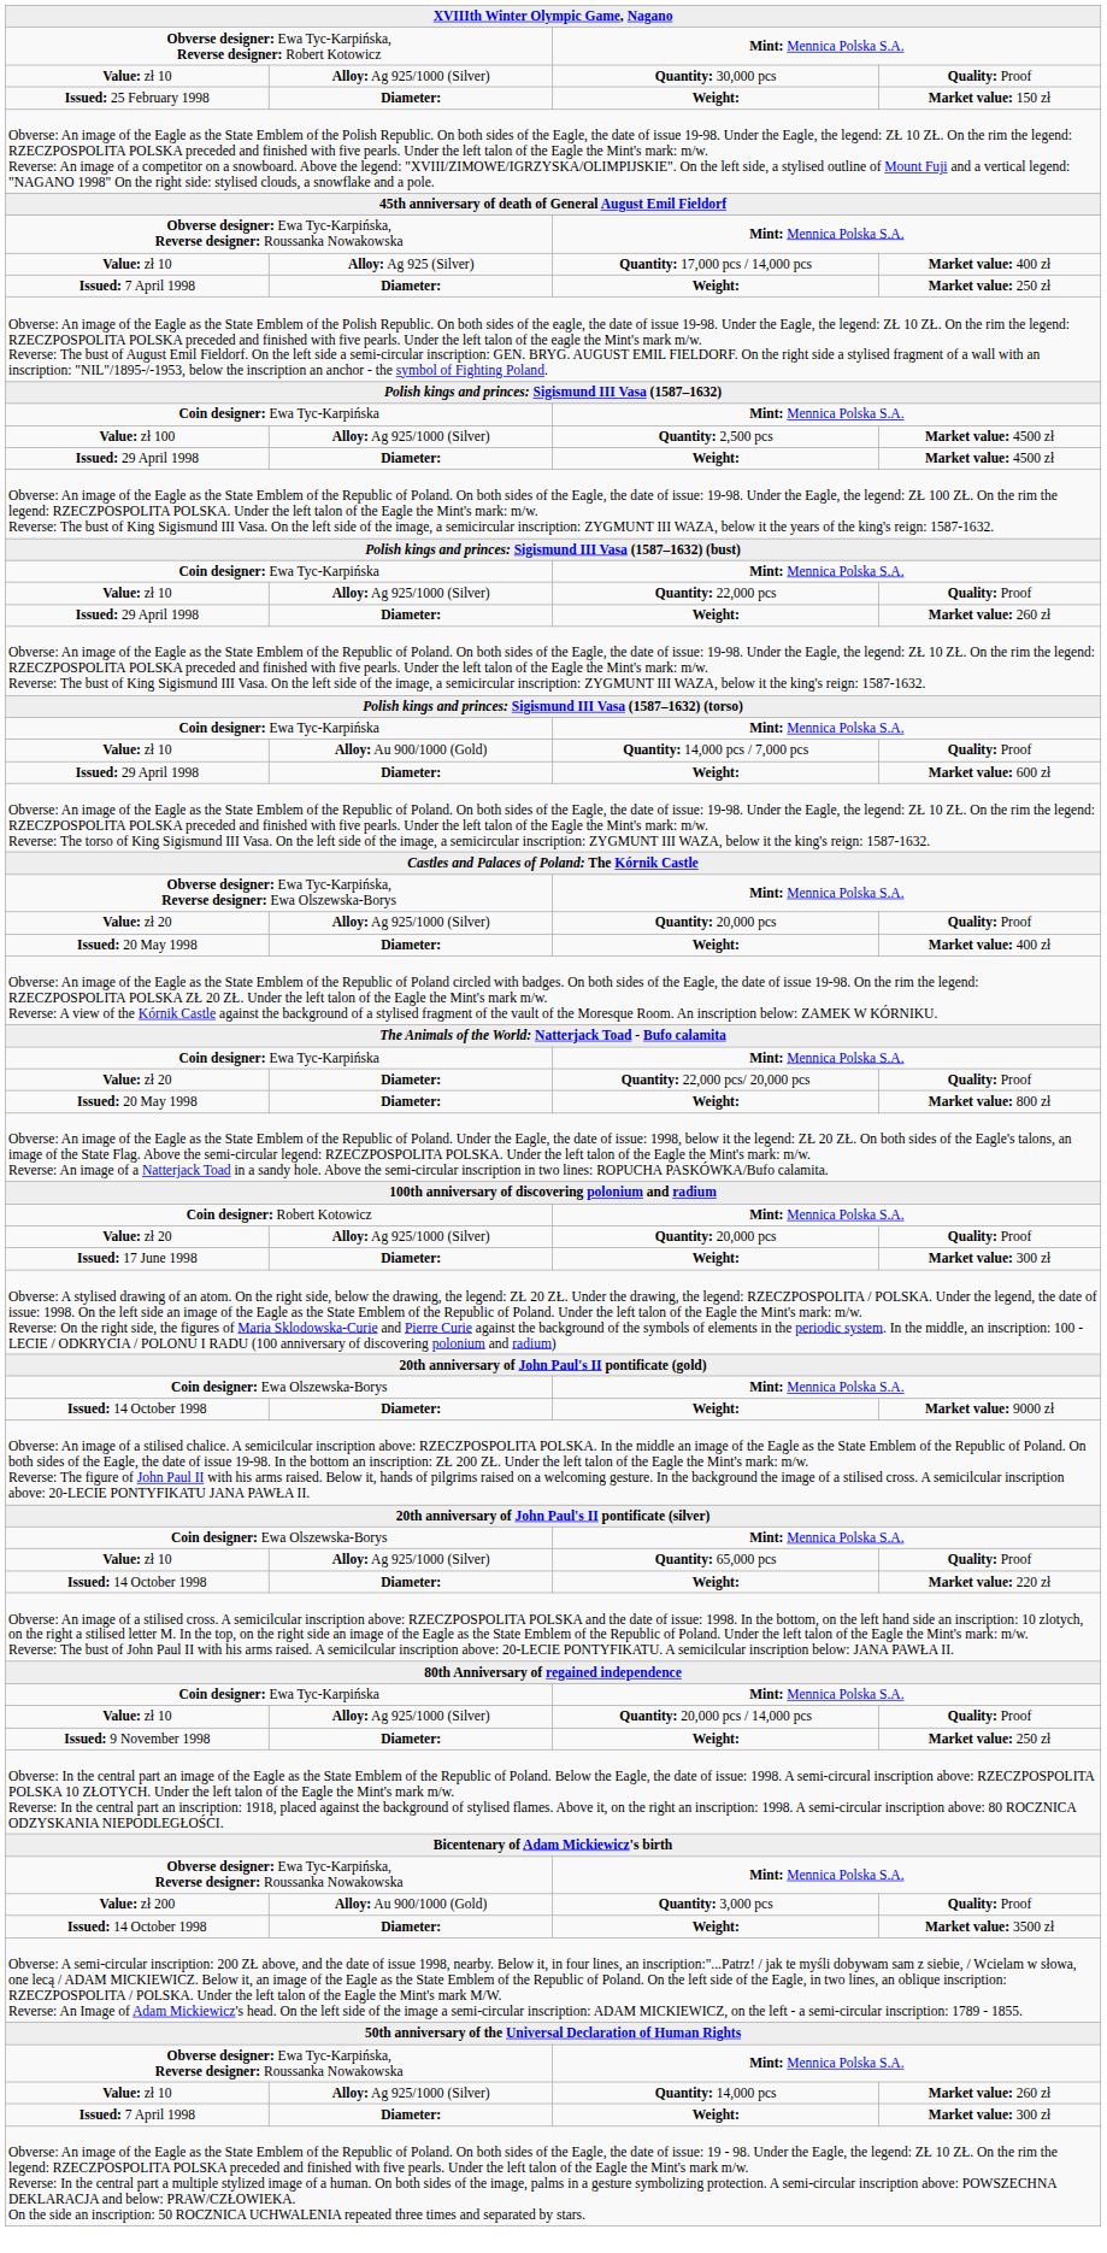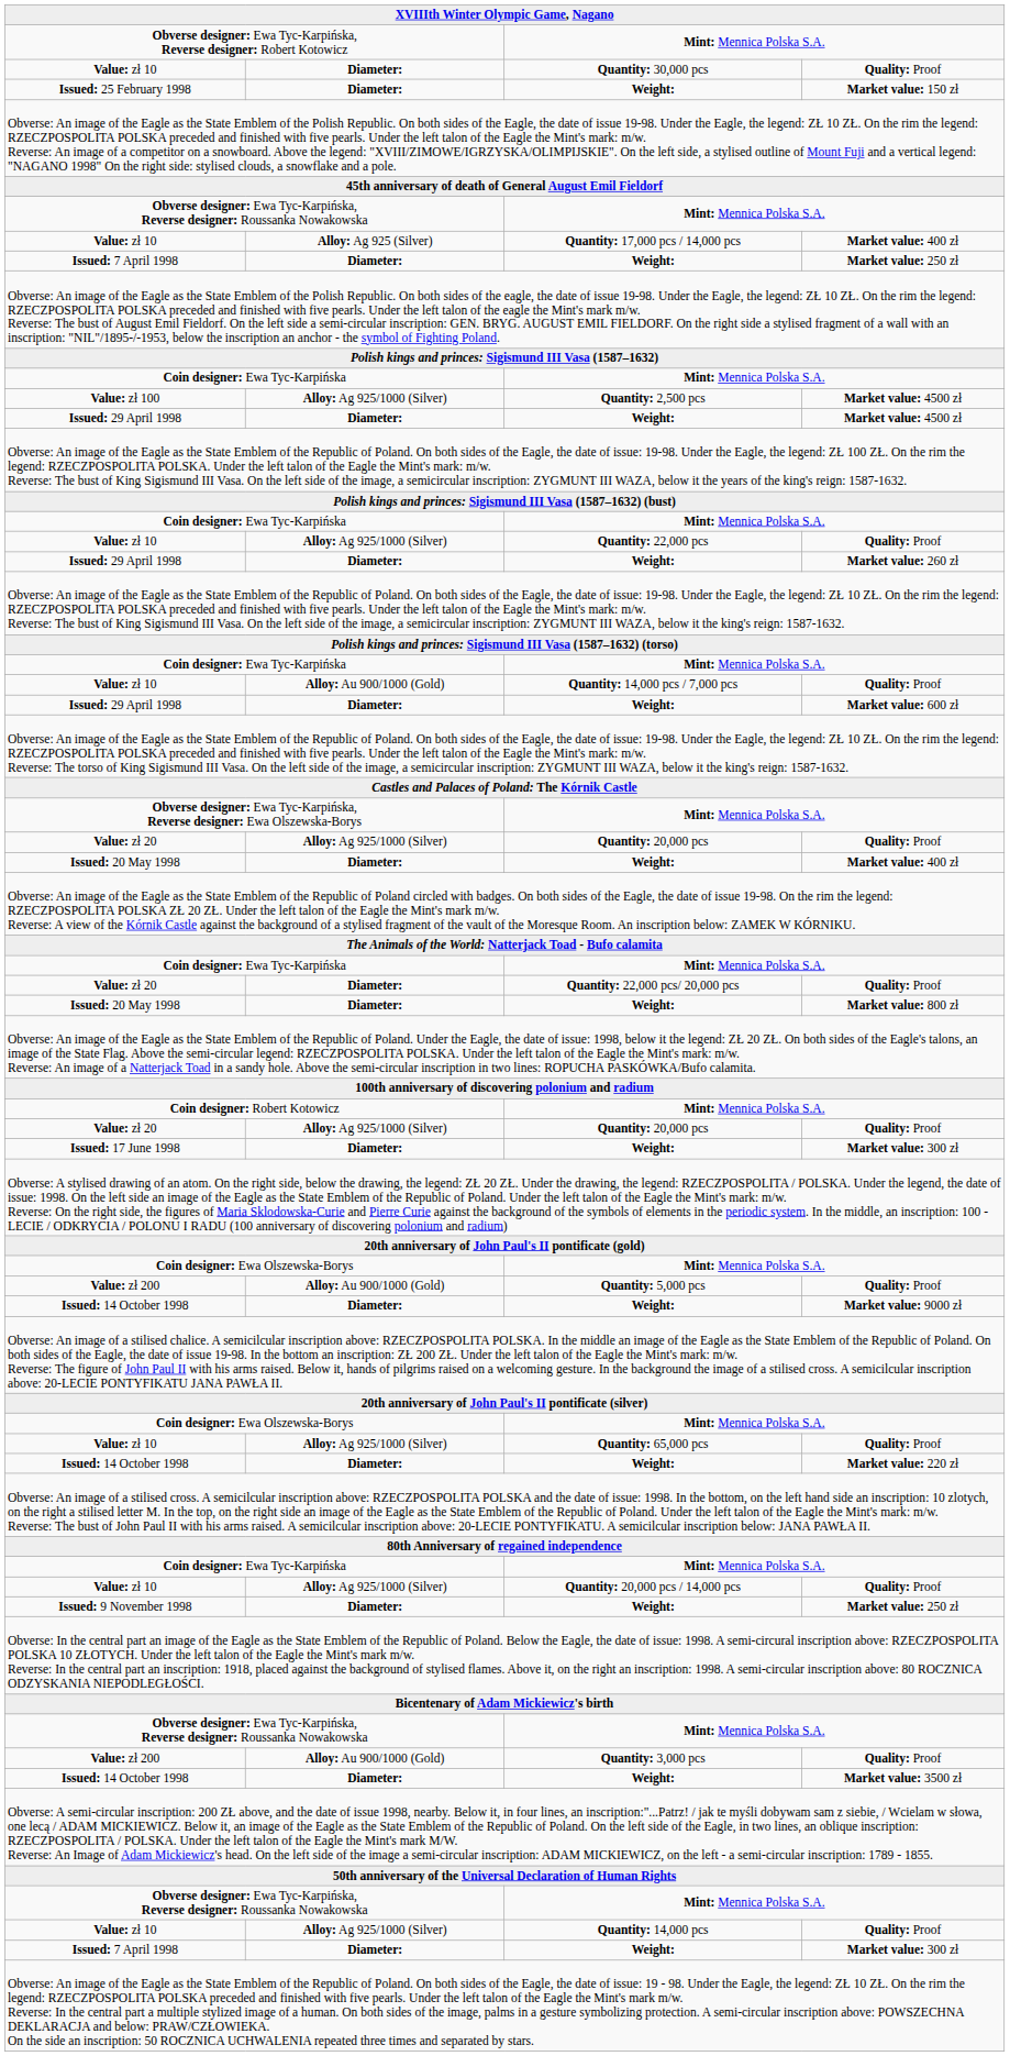Value: zł 10 / Quantity: 30,000 pcs | column 2: Alloy: Ag 925/1000 (Silver) -> Diameter:
+ row: Value: zł 200 | Alloy: Au 900/1000 (Gold) | Quantity: 5,000 pcs | Quality: Proof
Value: zł 10 / Quantity: 14,000 pcs | column 4: Market value: 260 zł -> Quality: Proof
